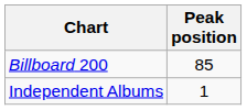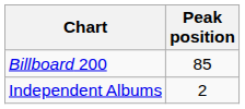Independent Albums | Peak position: 1 -> 2
